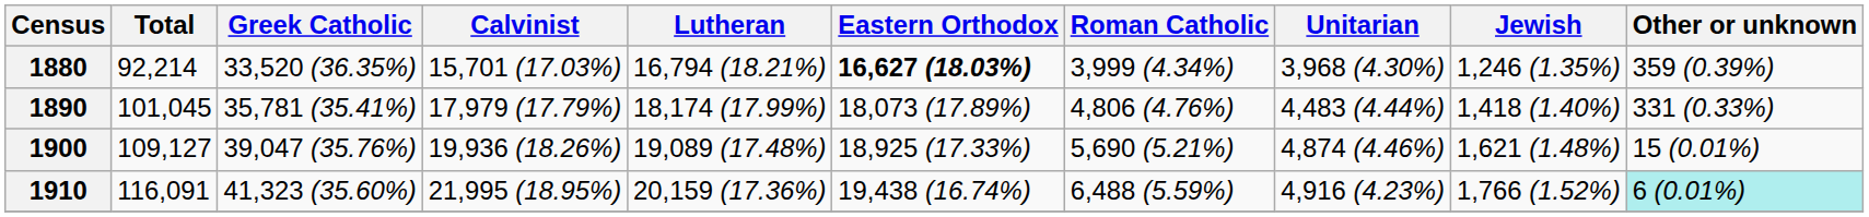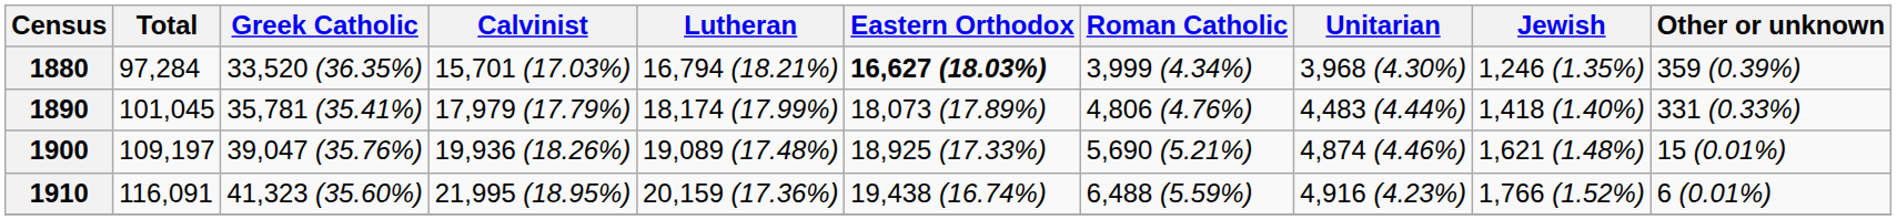1880 | Total: 92,214 -> 97,284
1900 | Total: 109,127 -> 109,197
1910 | Other or unknown: paleturquoise background -> no background
